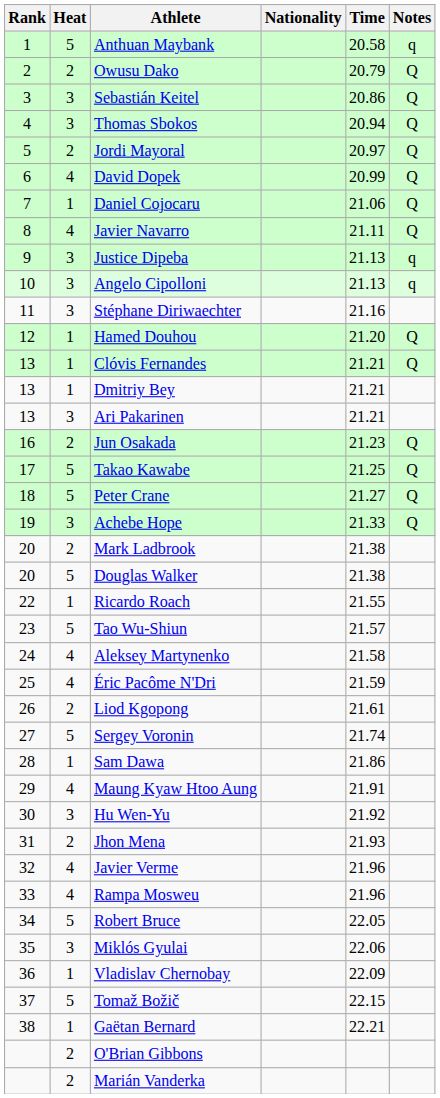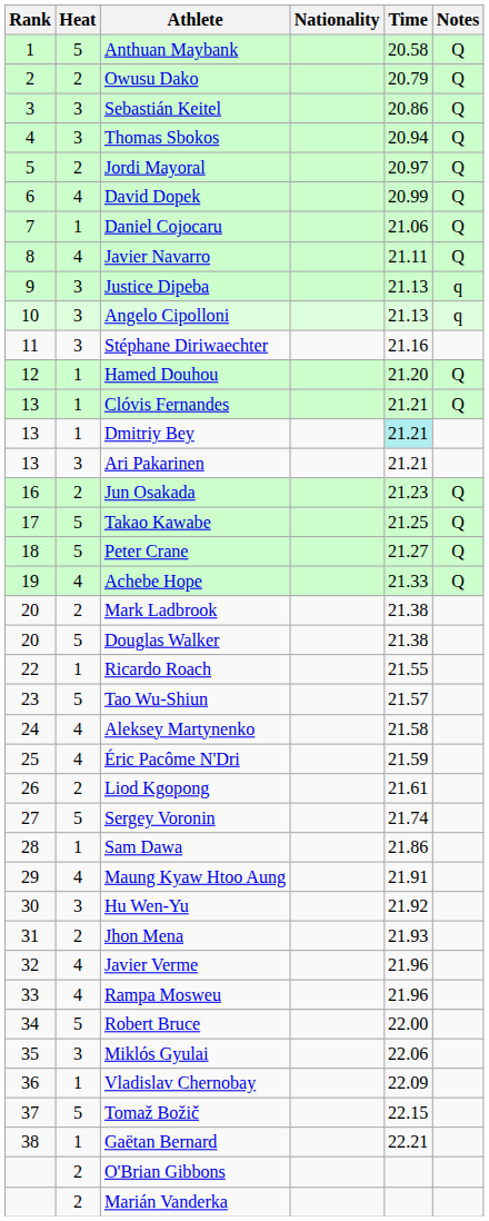Anthuan Maybank | Notes: q -> Q
Dmitriy Bey | Time: no background -> paleturquoise background
Achebe Hope | Heat: 3 -> 4
Robert Bruce | Time: 22.05 -> 22.00
